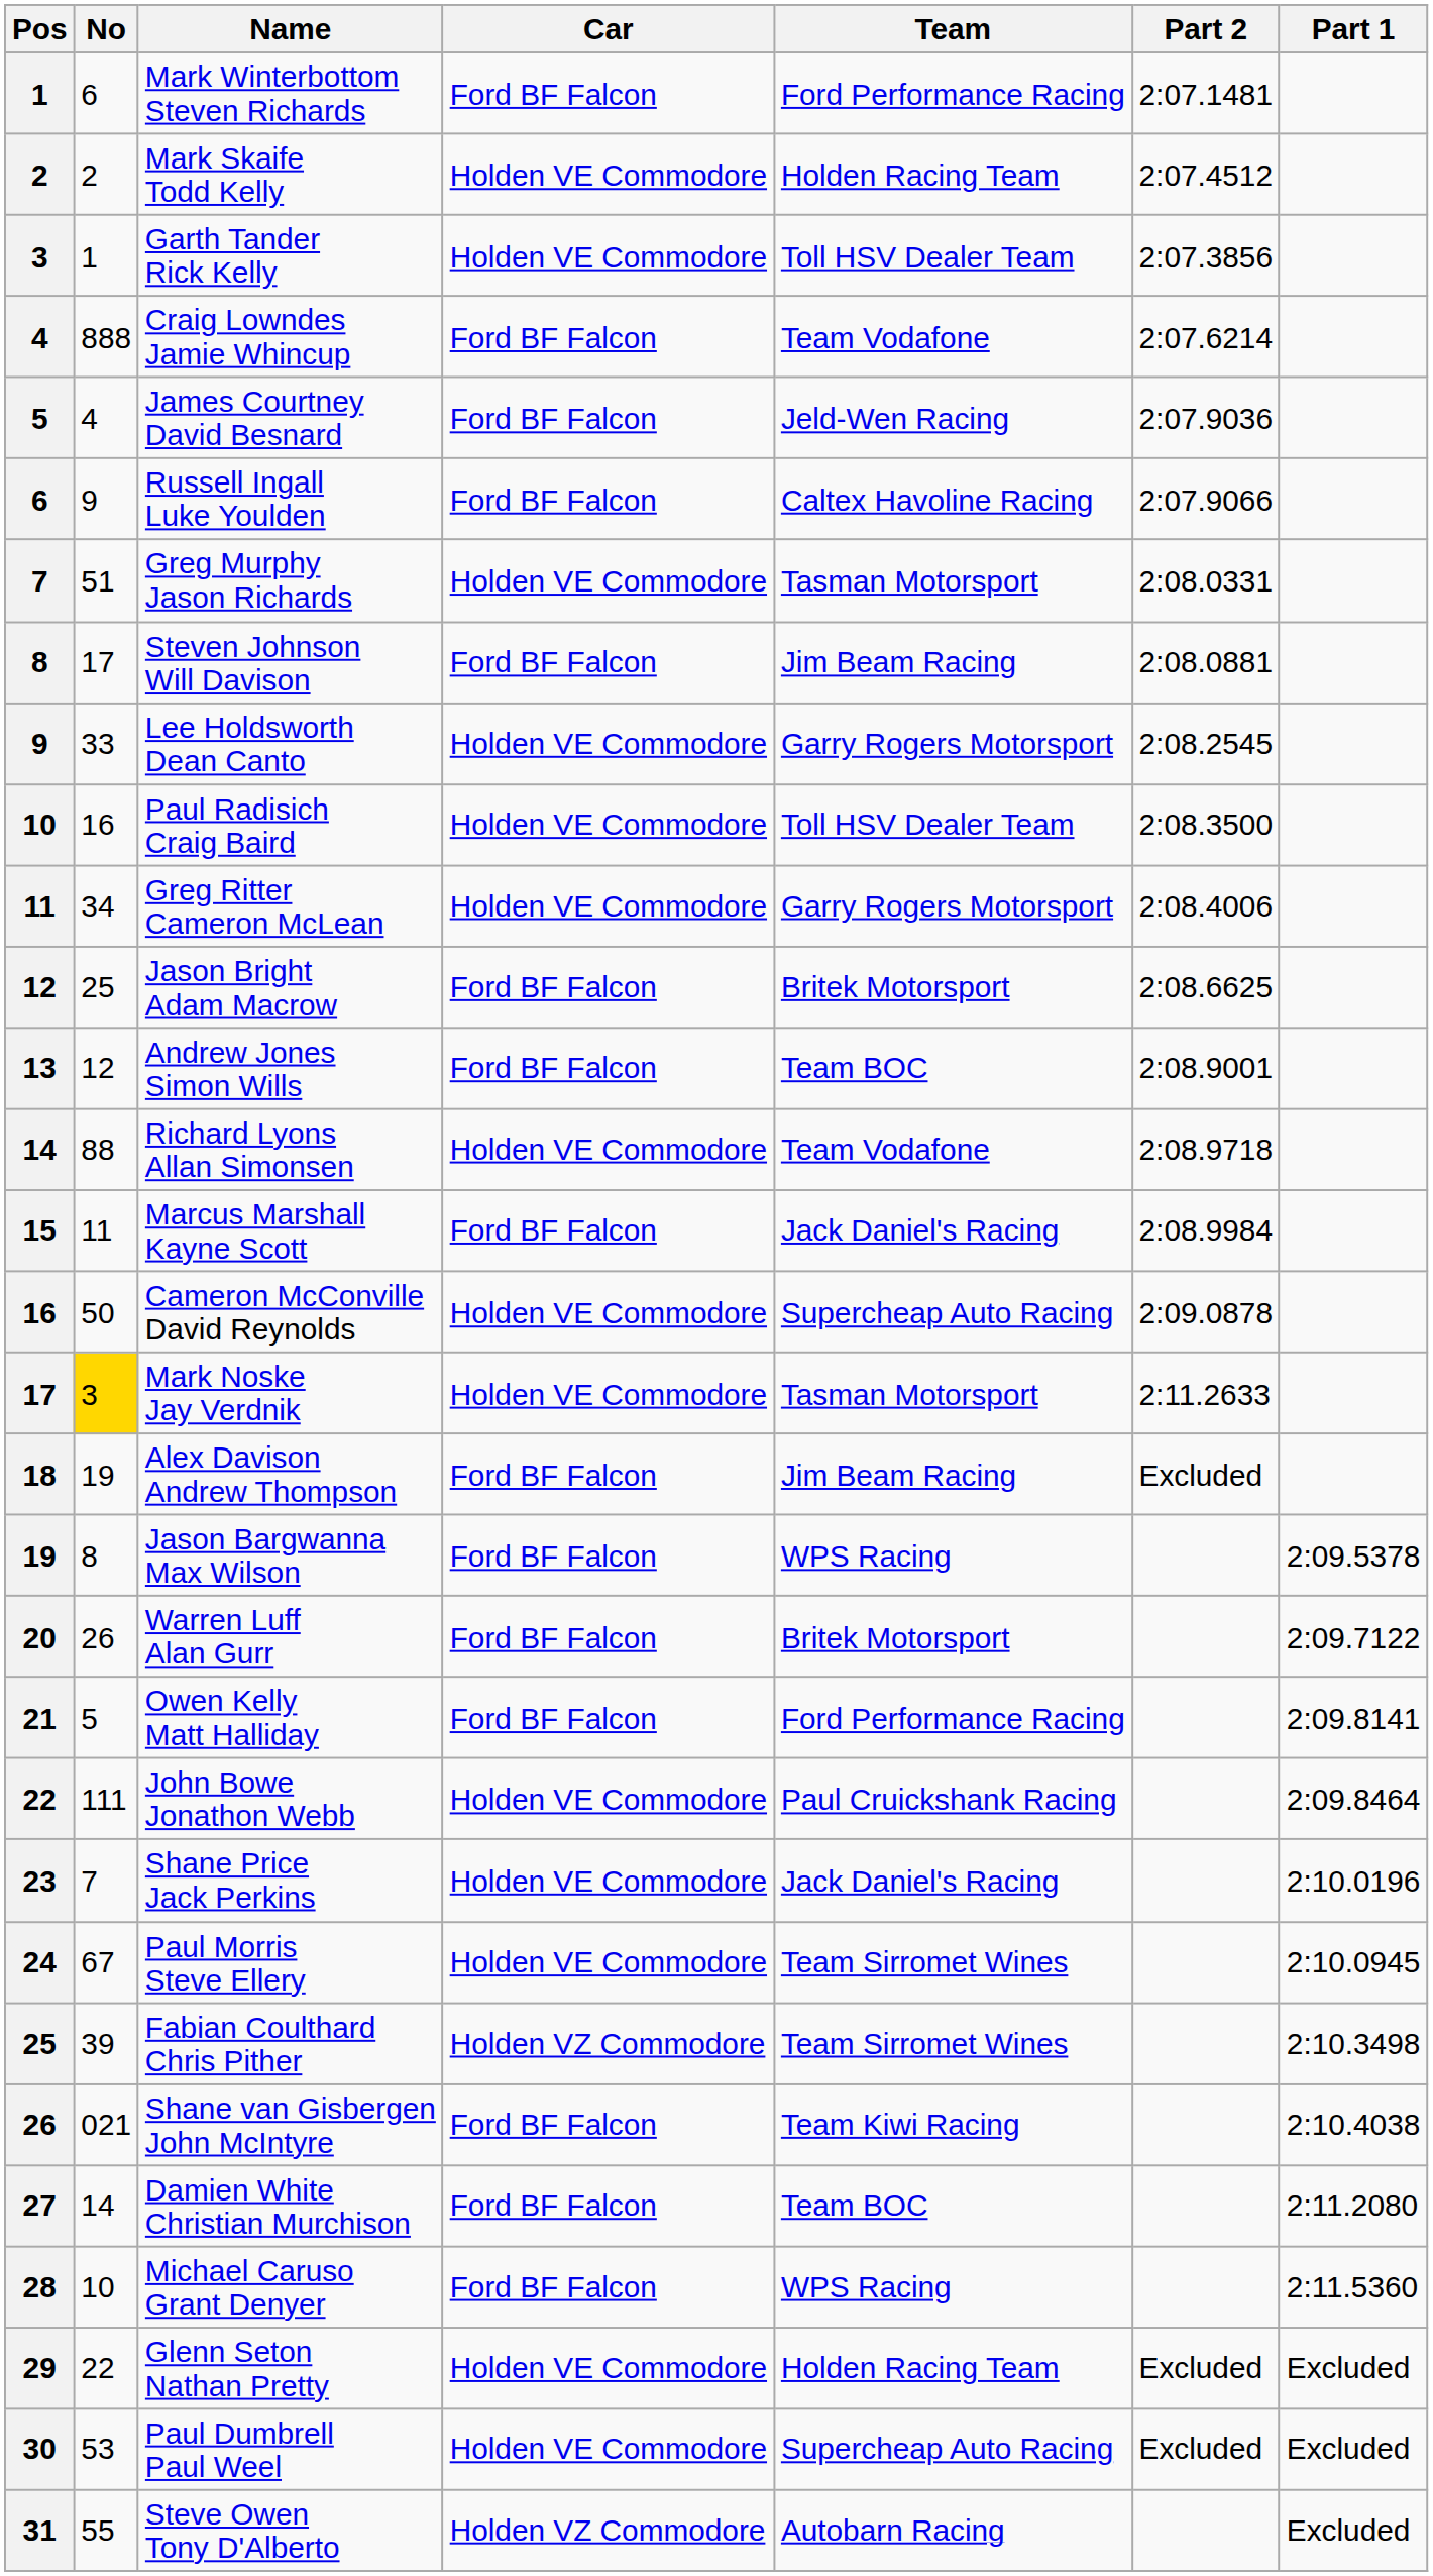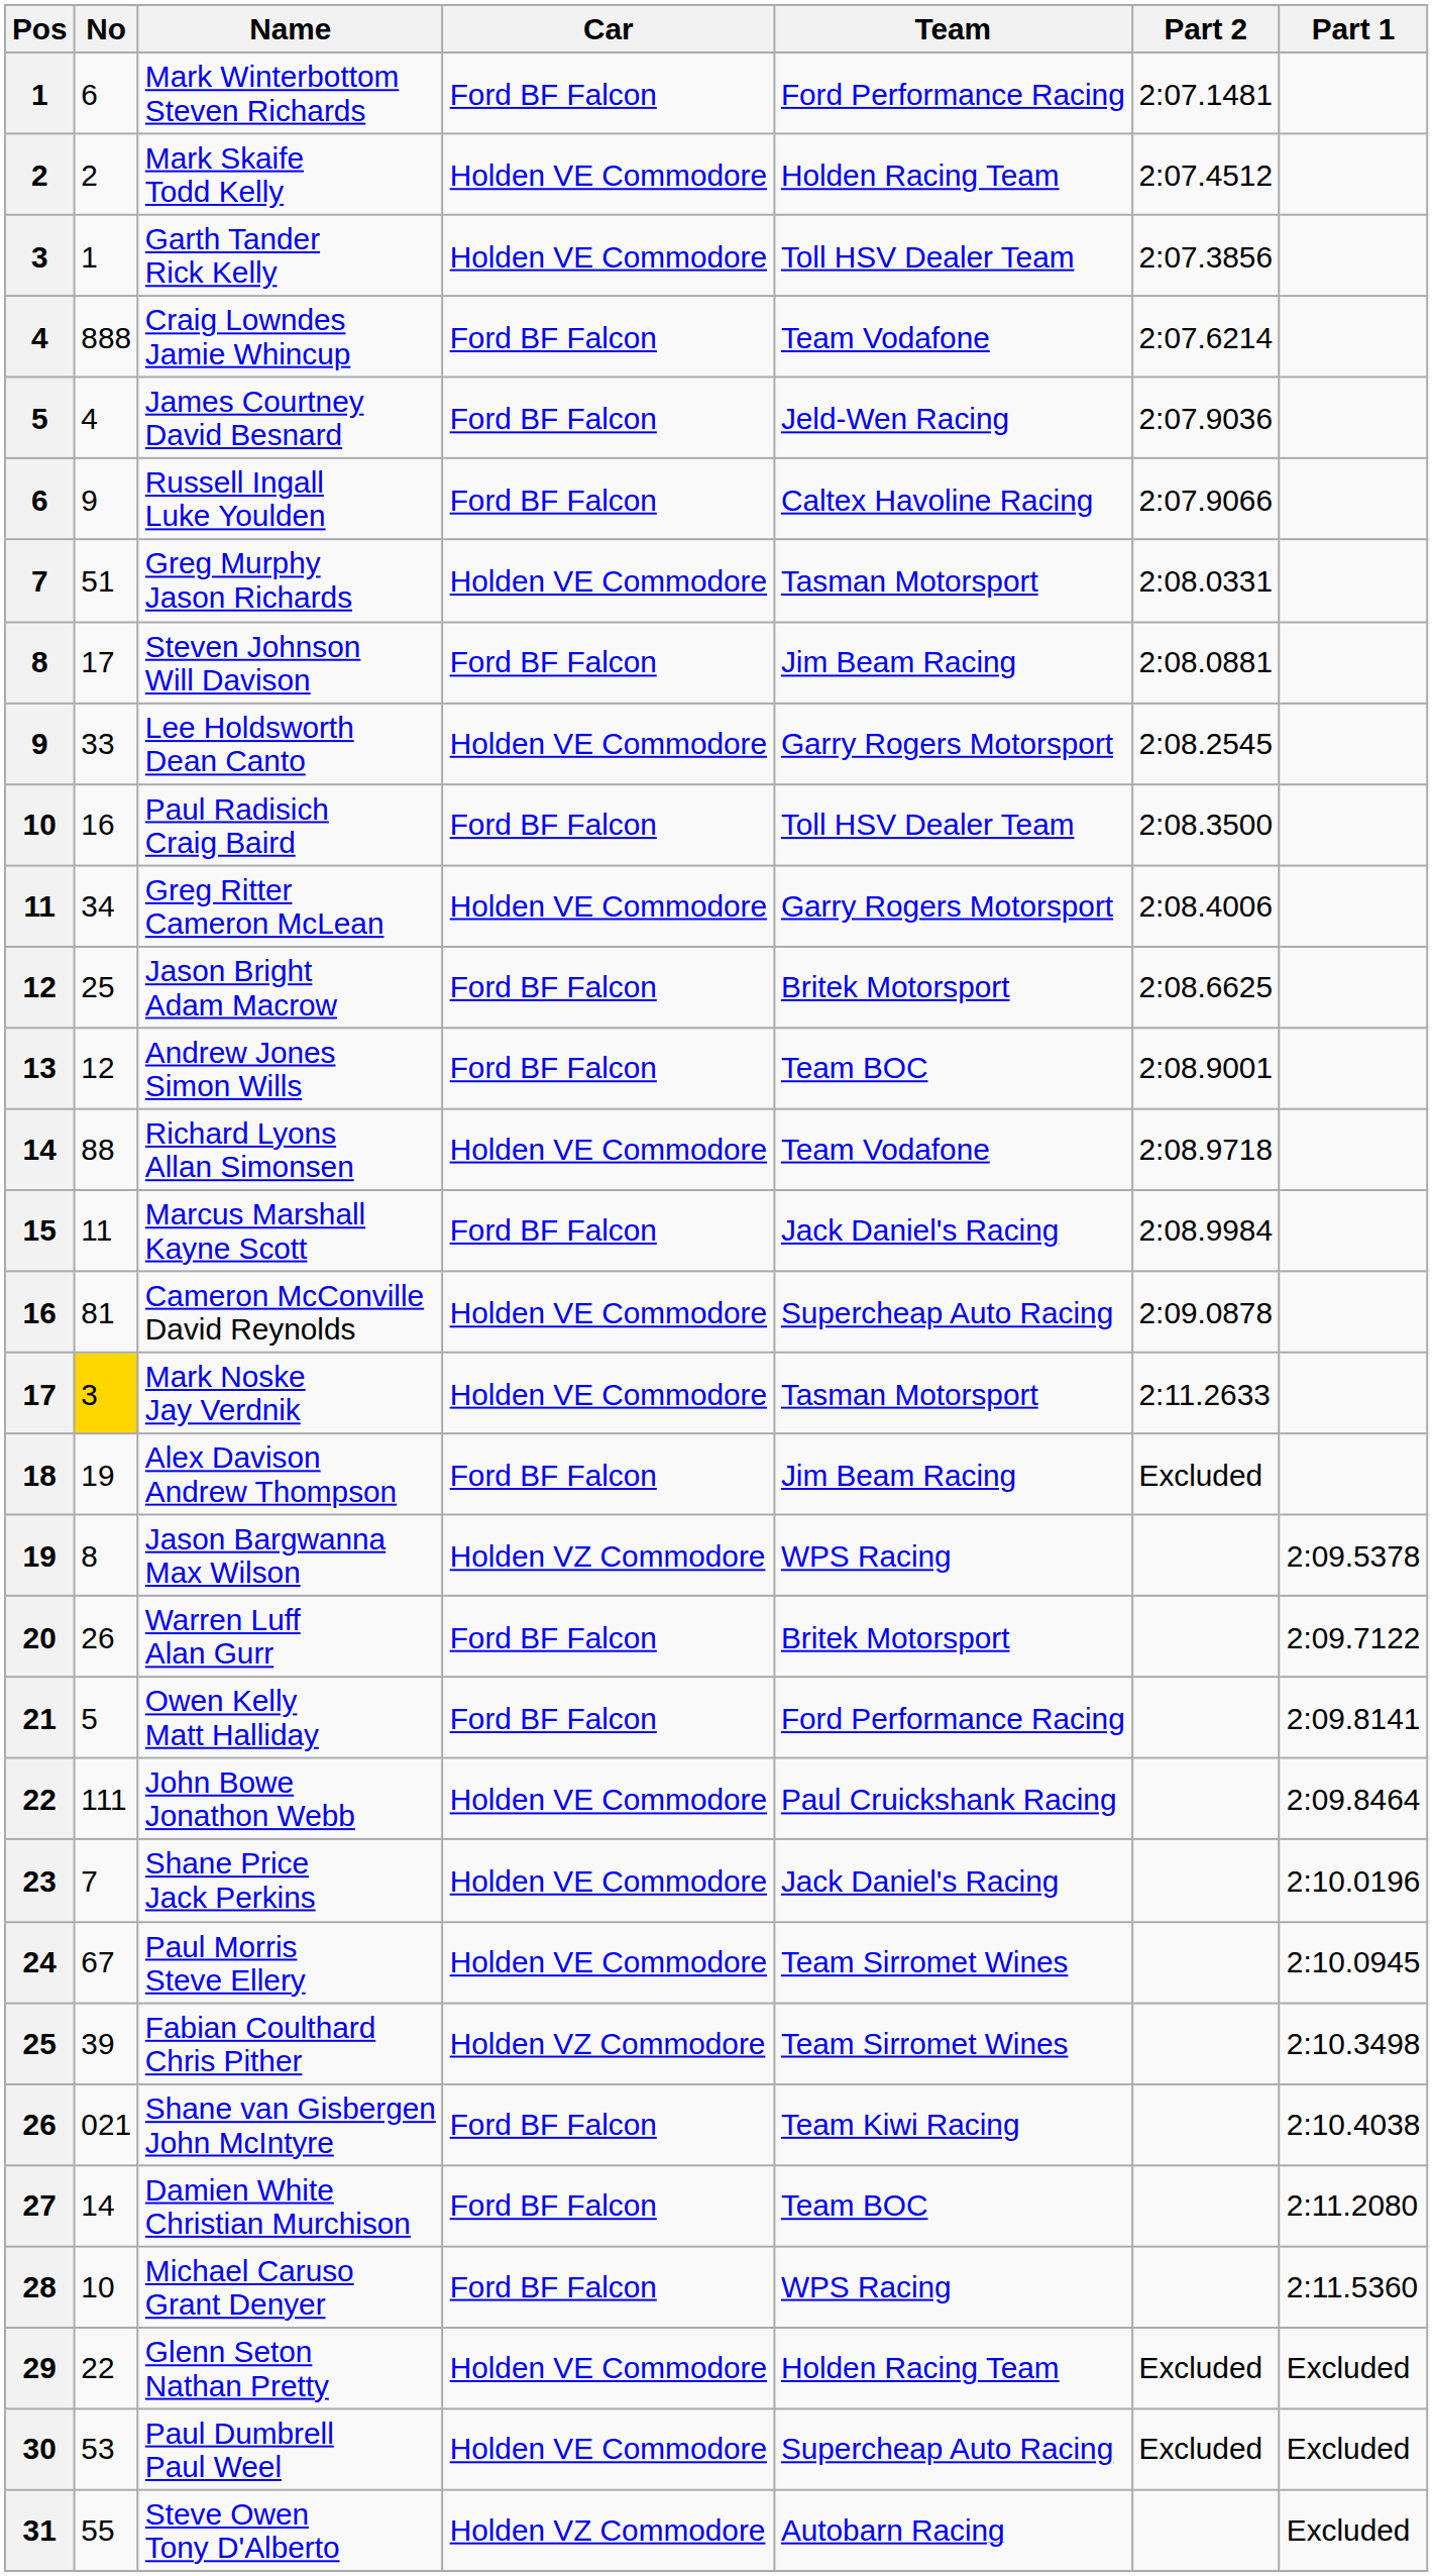Paul Radisich Craig Baird | Car: Holden VE Commodore -> Ford BF Falcon
Cameron McConville David Reynolds | No: 50 -> 81
Jason Bargwanna Max Wilson | Car: Ford BF Falcon -> Holden VZ Commodore
